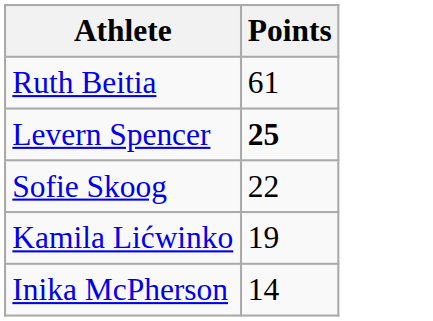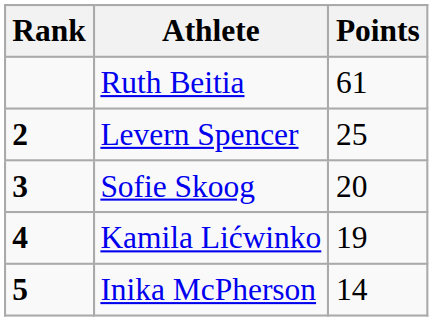+ column: Rank | 2 | 3 | 4 | 5
Levern Spencer | Points: bold -> normal
Sofie Skoog | Points: 22 -> 20
